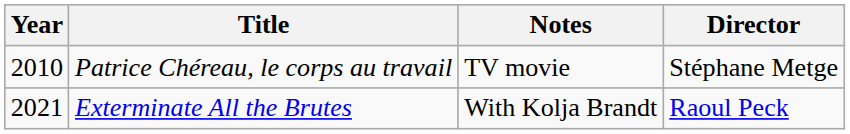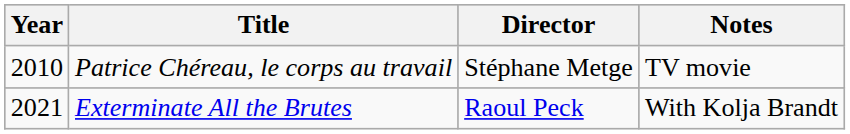columns swapped: Director <-> Notes
